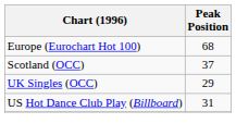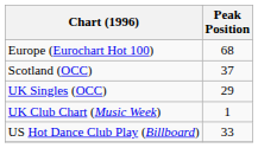+ row: UK Club Chart (Music Week) | 1
US Hot Dance Club Play (Billboard) | Peak Position: 31 -> 33
